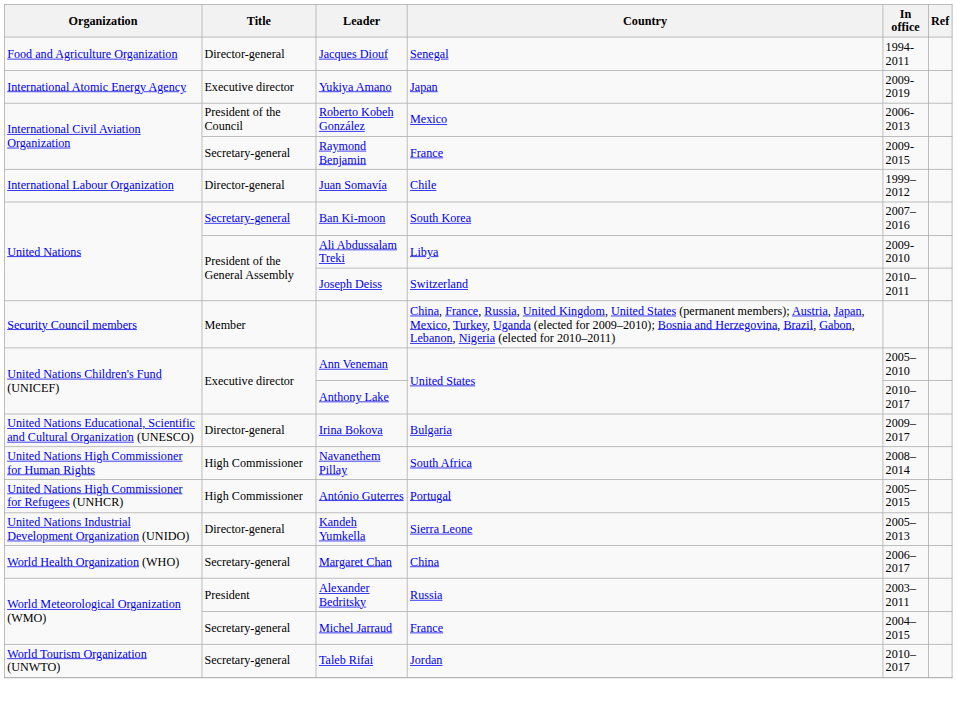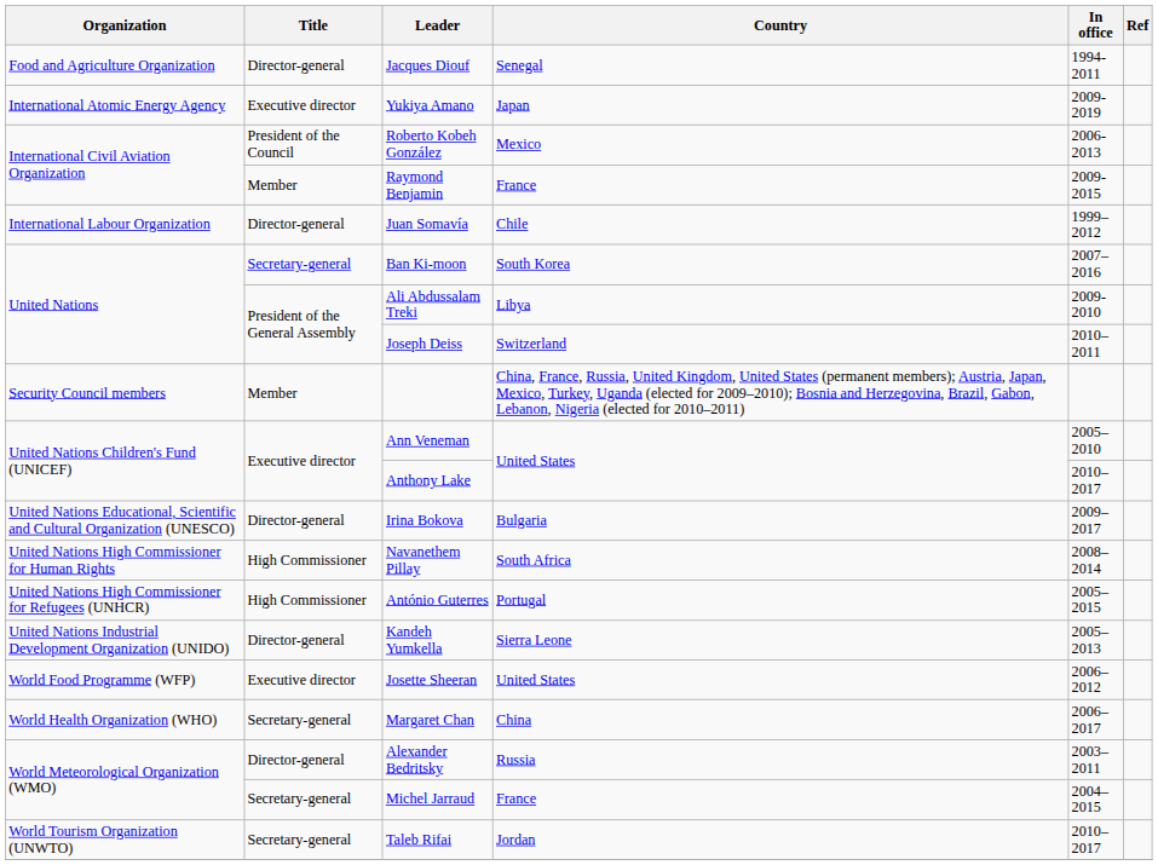Raymond Benjamin | Title: Secretary-general -> Member
+ row: World Food Programme (WFP) | Executive director | Josette Sheeran | United States | 2006–2012
Alexander Bedritsky | Title: President -> Director-general
